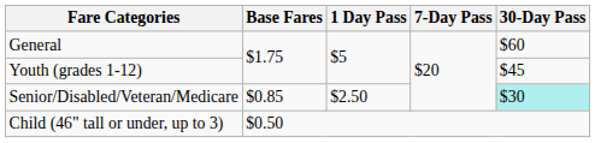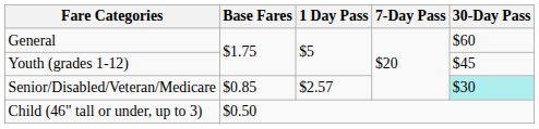Senior/Disabled/Veteran/Medicare | 1 Day Pass: $2.50 -> $2.57
